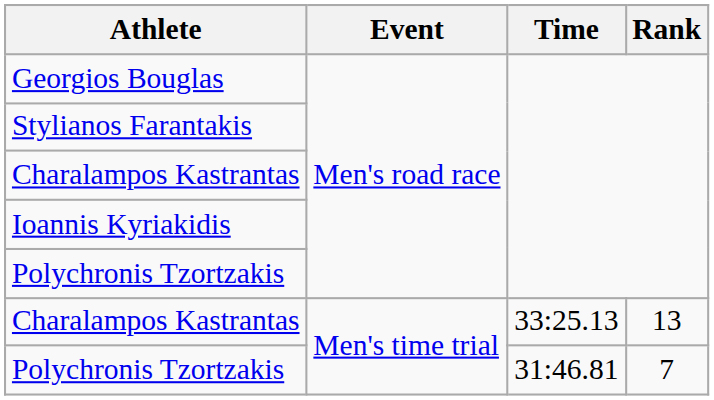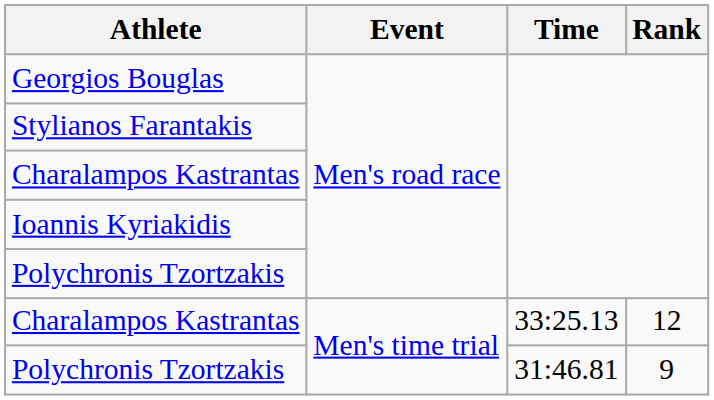Charalampos Kastrantas / 33:25.13 | Rank: 13 -> 12
Polychronis Tzortzakis / 31:46.81 | Rank: 7 -> 9
